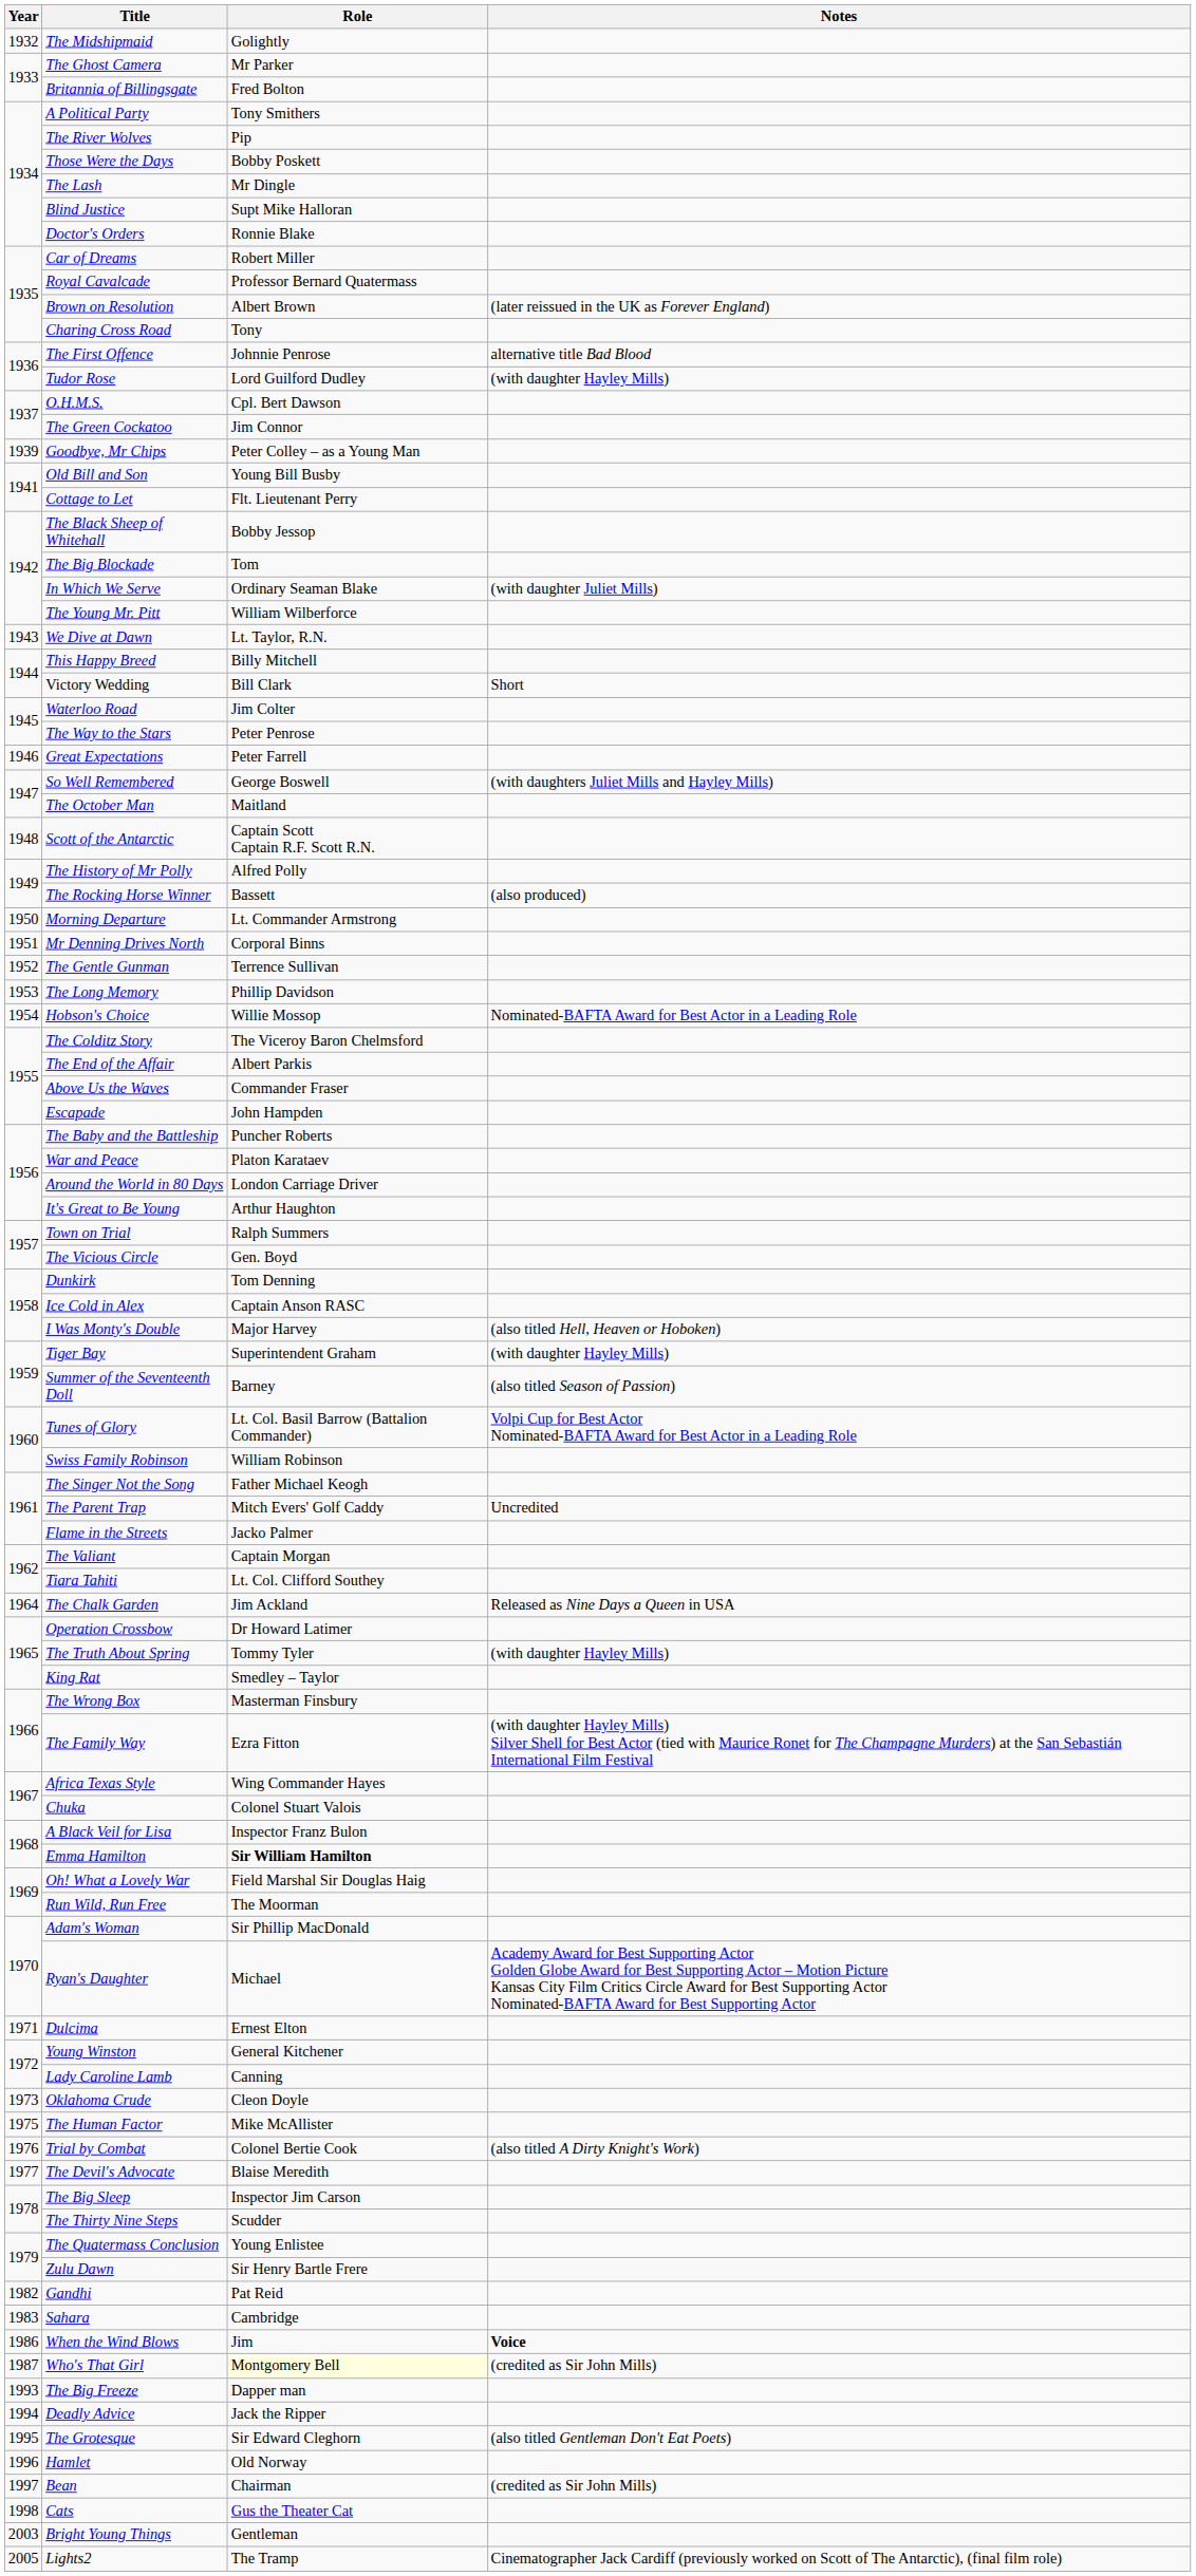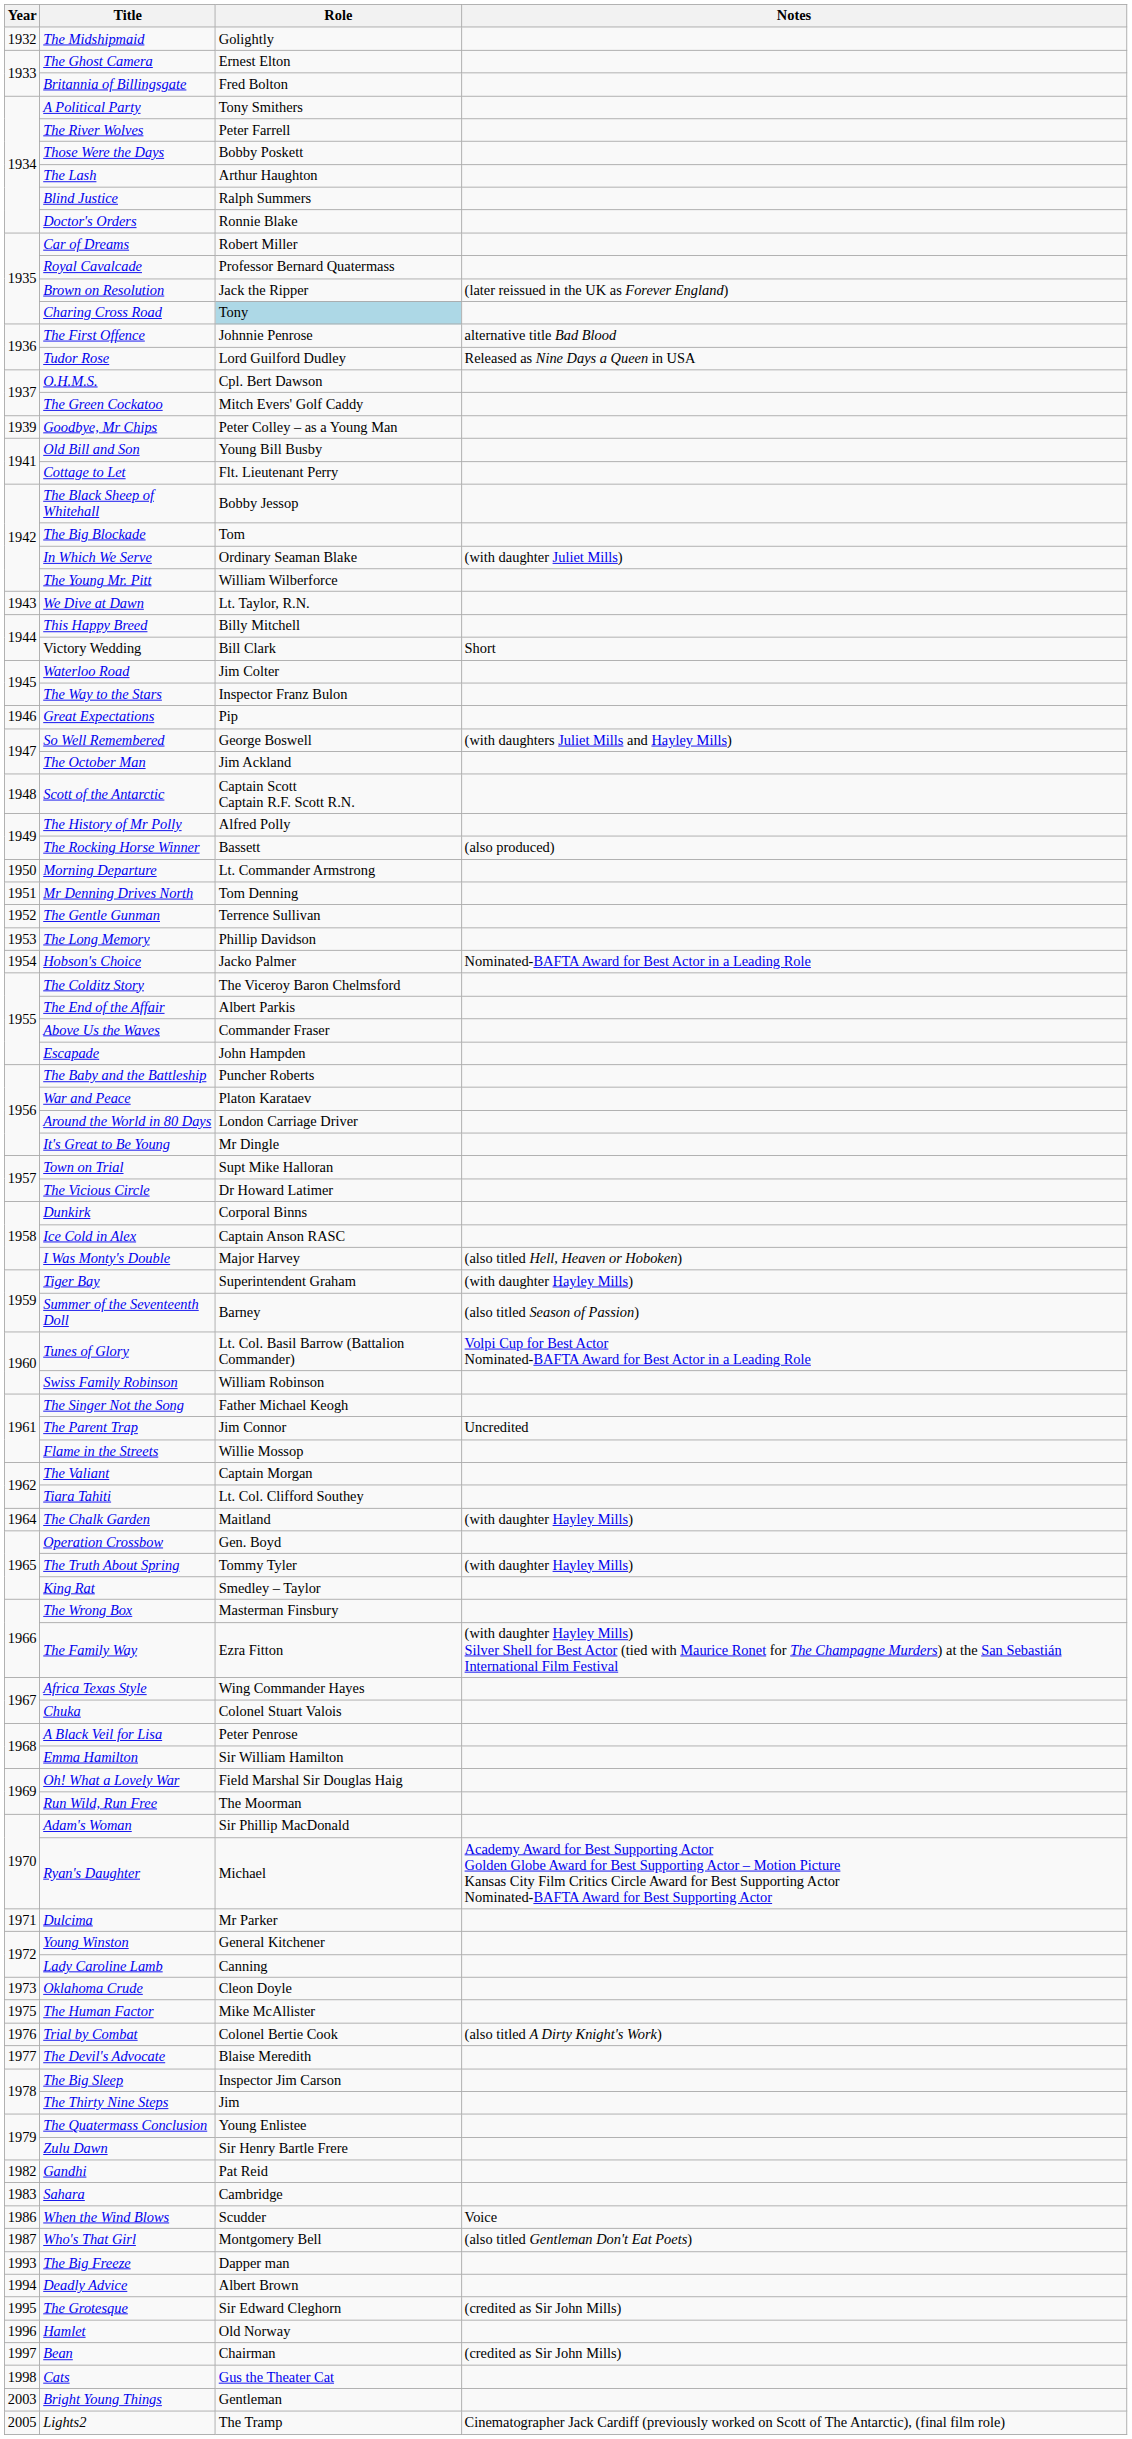The Ghost Camera | Role: Mr Parker -> Ernest Elton
The River Wolves | Role: Pip -> Peter Farrell
The Lash | Role: Mr Dingle -> Arthur Haughton
Blind Justice | Role: Supt Mike Halloran -> Ralph Summers
Brown on Resolution | Role: Albert Brown -> Jack the Ripper
Charing Cross Road | Role: no background -> lightblue background
Tudor Rose | Notes: (with daughter Hayley Mills) -> Released as Nine Days a Queen in USA
The Green Cockatoo | Role: Jim Connor -> Mitch Evers' Golf Caddy
The Way to the Stars | Role: Peter Penrose -> Inspector Franz Bulon
Great Expectations | Role: Peter Farrell -> Pip
The October Man | Role: Maitland -> Jim Ackland
Mr Denning Drives North | Role: Corporal Binns -> Tom Denning
Hobson's Choice | Role: Willie Mossop -> Jacko Palmer
It's Great to Be Young | Role: Arthur Haughton -> Mr Dingle
Town on Trial | Role: Ralph Summers -> Supt Mike Halloran
The Vicious Circle | Role: Gen. Boyd -> Dr Howard Latimer
Dunkirk | Role: Tom Denning -> Corporal Binns
The Parent Trap | Role: Mitch Evers' Golf Caddy -> Jim Connor
Flame in the Streets | Role: Jacko Palmer -> Willie Mossop
The Chalk Garden | Role: Jim Ackland -> Maitland
The Chalk Garden | Notes: Released as Nine Days a Queen in USA -> (with daughter Hayley Mills)
Operation Crossbow | Role: Dr Howard Latimer -> Gen. Boyd
A Black Veil for Lisa | Role: Inspector Franz Bulon -> Peter Penrose
Emma Hamilton | Role: bold -> normal
Dulcima | Role: Ernest Elton -> Mr Parker
The Thirty Nine Steps | Role: Scudder -> Jim
When the Wind Blows | Role: Jim -> Scudder
When the Wind Blows | Notes: bold -> normal
Who's That Girl | Role: lightyellow background -> no background
Who's That Girl | Notes: (credited as Sir John Mills) -> (also titled Gentleman Don't Eat Poets)
Deadly Advice | Role: Jack the Ripper -> Albert Brown
The Grotesque | Notes: (also titled Gentleman Don't Eat Poets) -> (credited as Sir John Mills)
